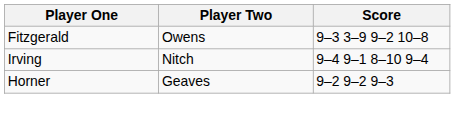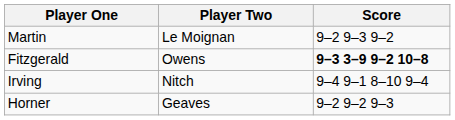+ row: Martin | Le Moignan | 9–2 9–3 9–2
Fitzgerald | Score: normal -> bold
